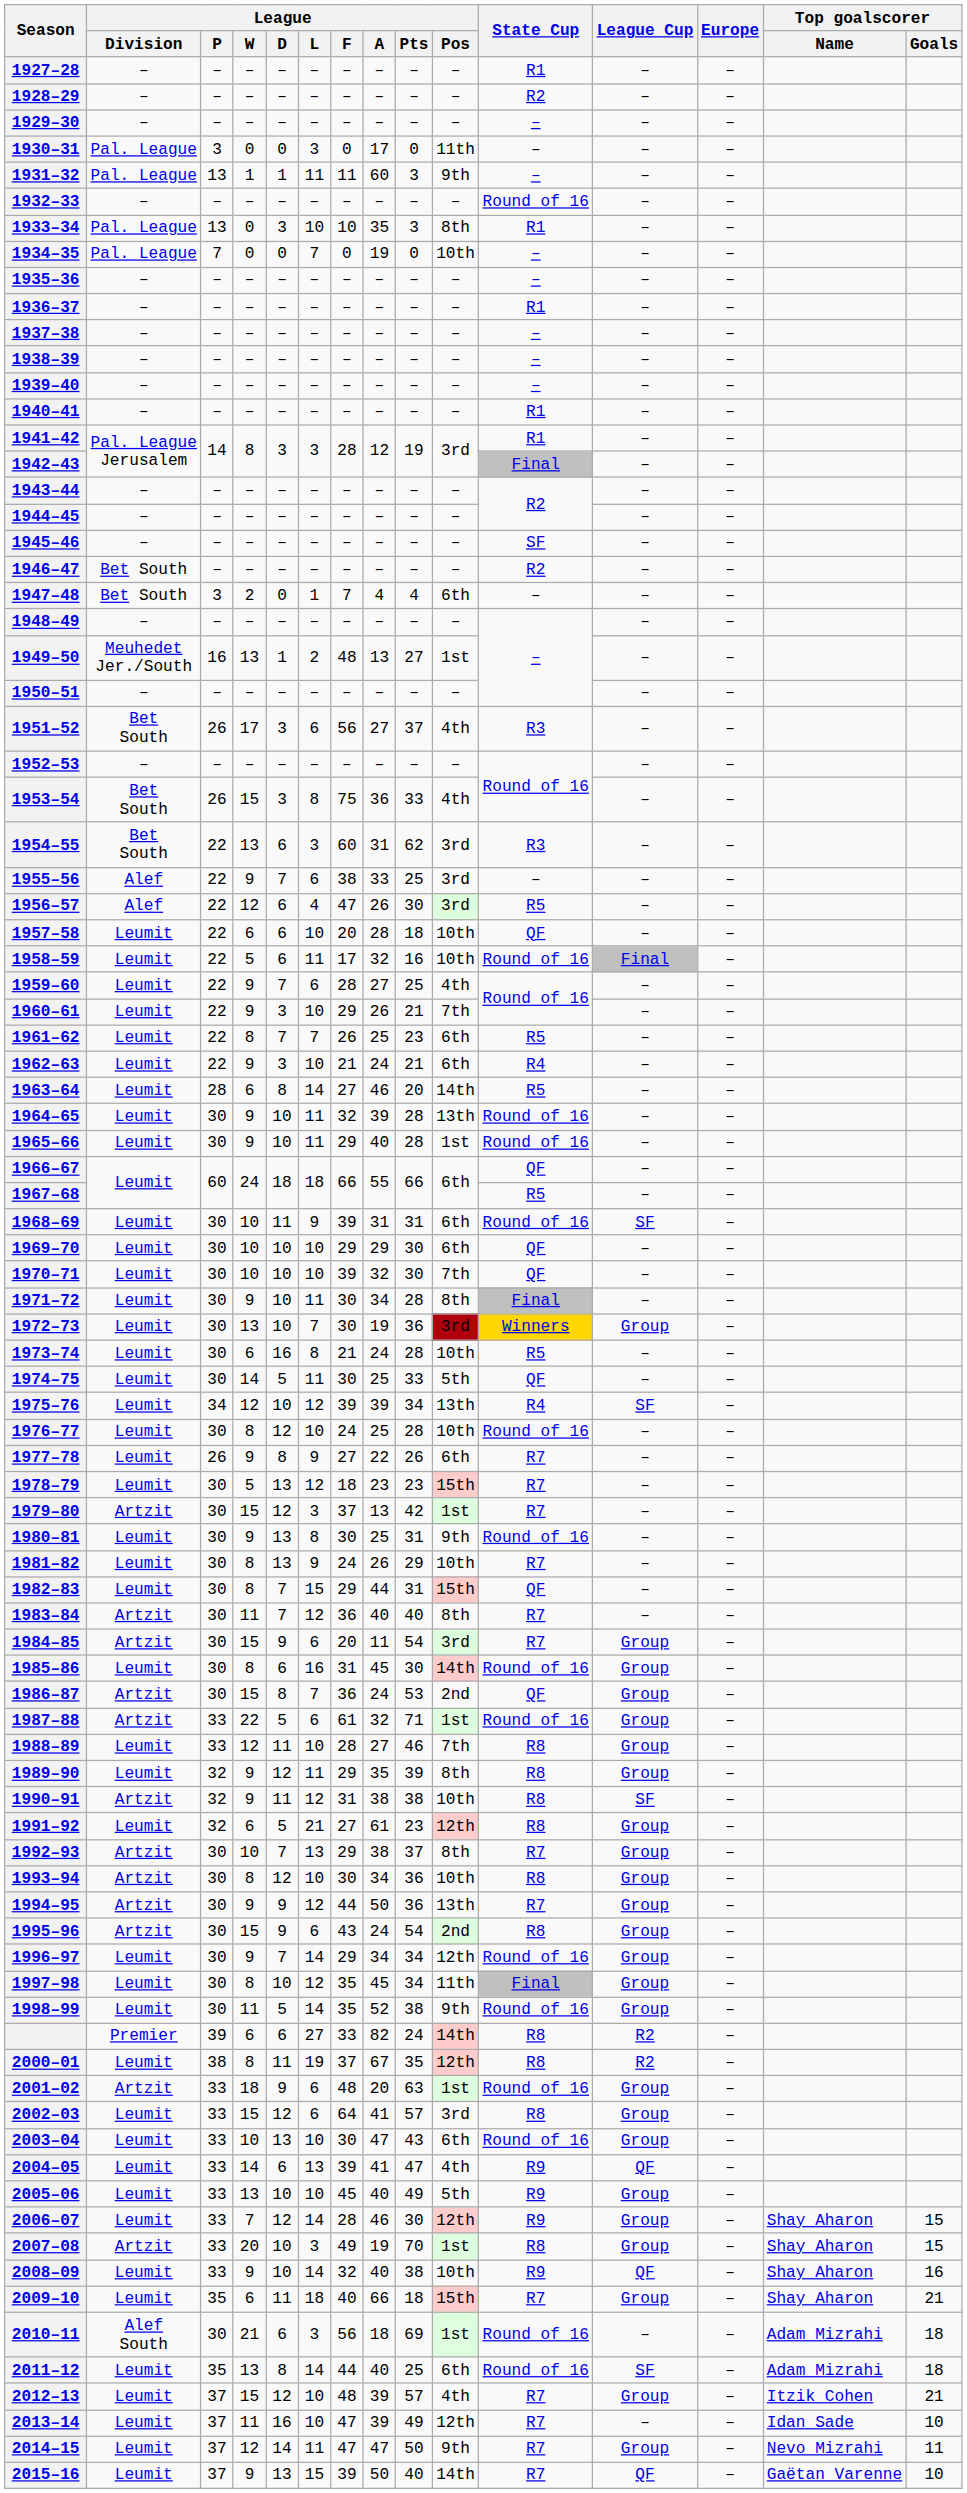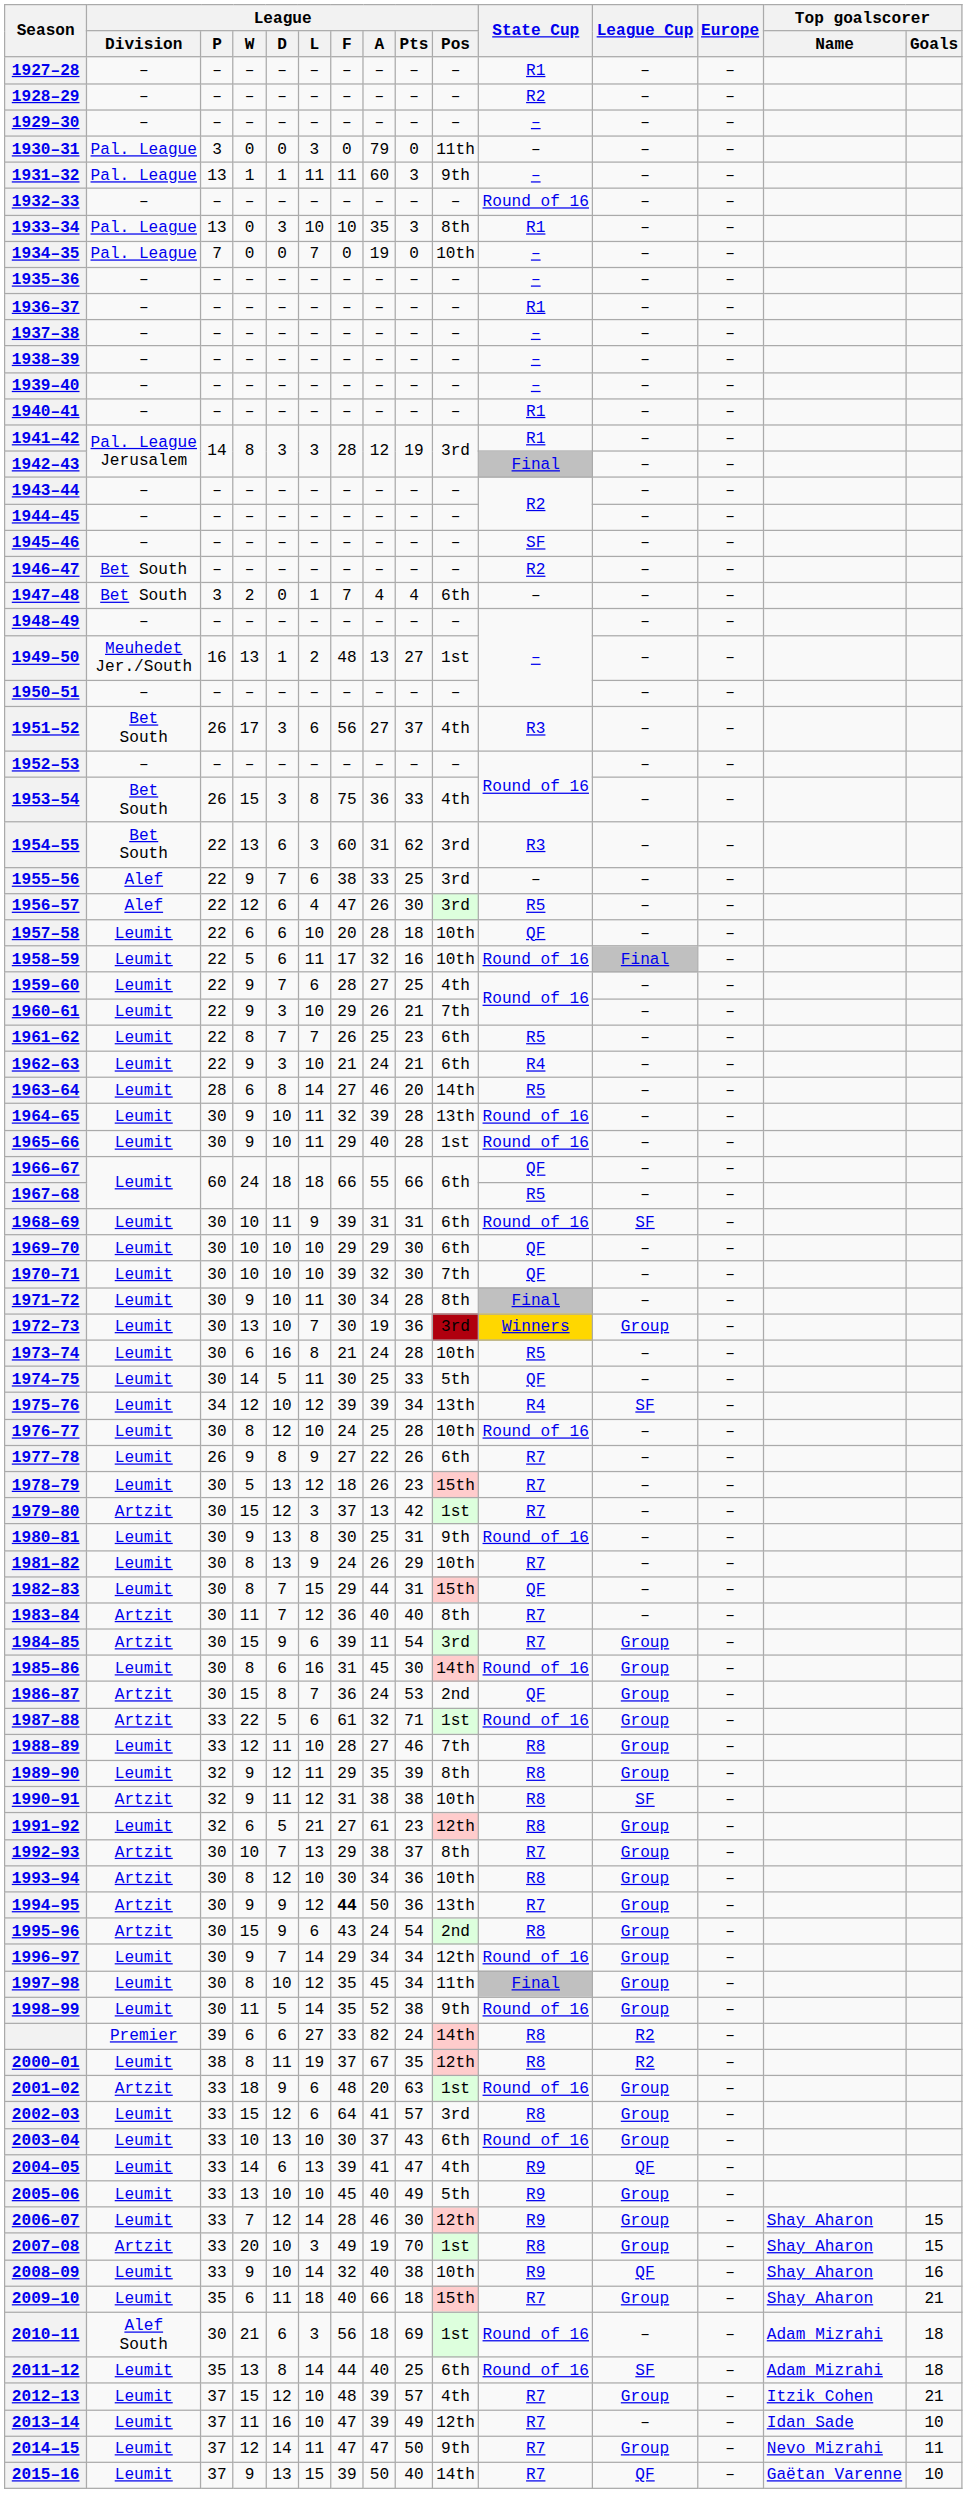1930–31 | League / A: 17 -> 79
1978–79 | League / A: 23 -> 26
1984–85 | League / F: 20 -> 39
1994–95 | League / F: normal -> bold
2003–04 | League / A: 47 -> 37
